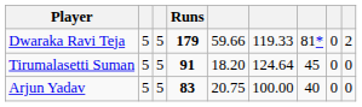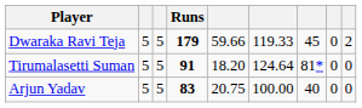Dwaraka Ravi Teja | column 7: 81* -> 45
Tirumalasetti Suman | column 7: 45 -> 81*
